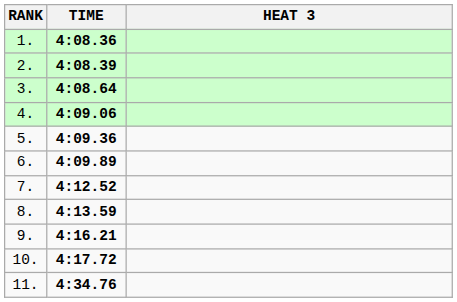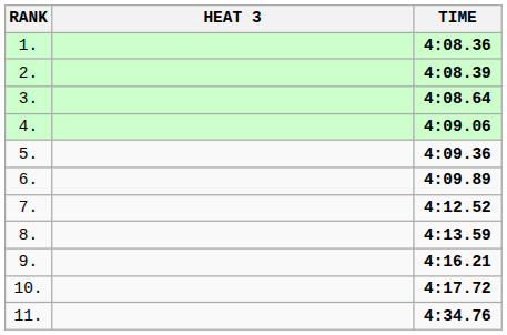columns swapped: HEAT 3 <-> TIME
